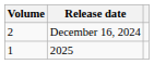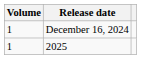December 16, 2024 | Volume: 2 -> 1
